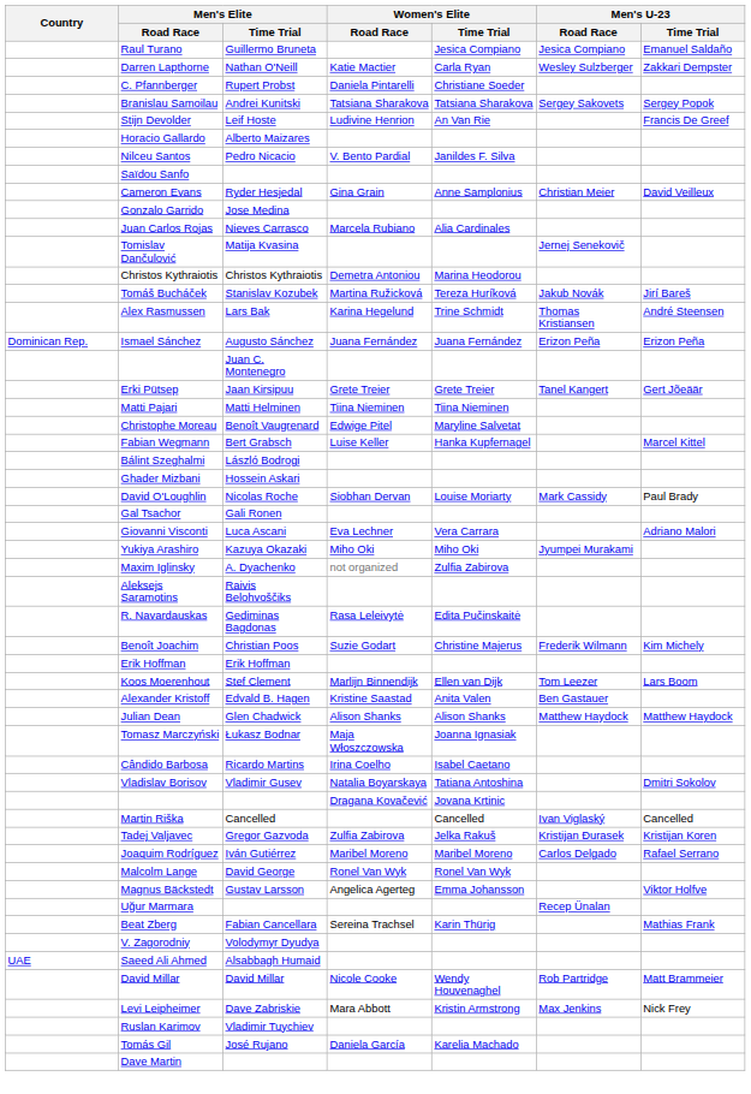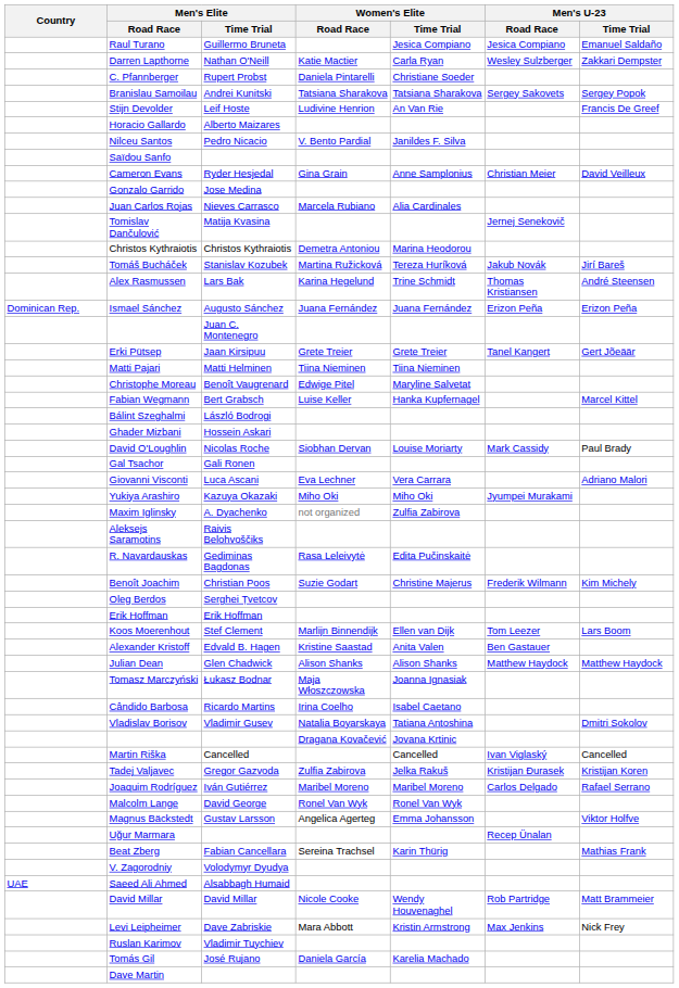+ row: Oleg Berdos | Serghei Țvetcov
